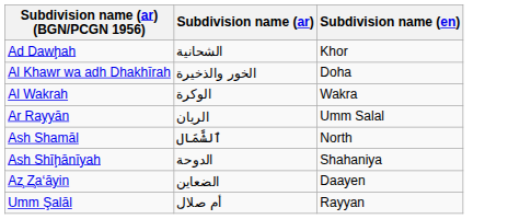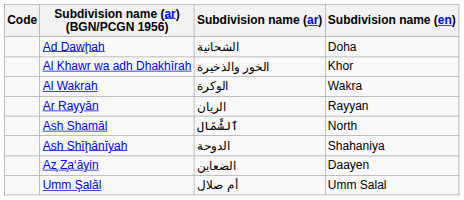+ column: Code
Ad Dawḩah | Subdivision name (en): Khor -> Doha
Al Khawr wa adh Dhakhīrah | Subdivision name (en): Doha -> Khor
Ar Rayyān | Subdivision name (en): Umm Salal -> Rayyan
Umm Şalāl | Subdivision name (en): Rayyan -> Umm Salal
